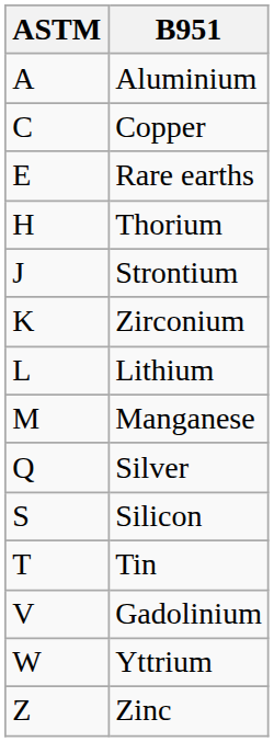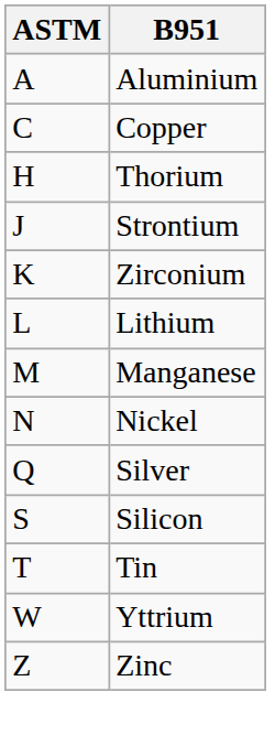- row: E | Rare earths
+ row: N | Nickel
- row: V | Gadolinium
